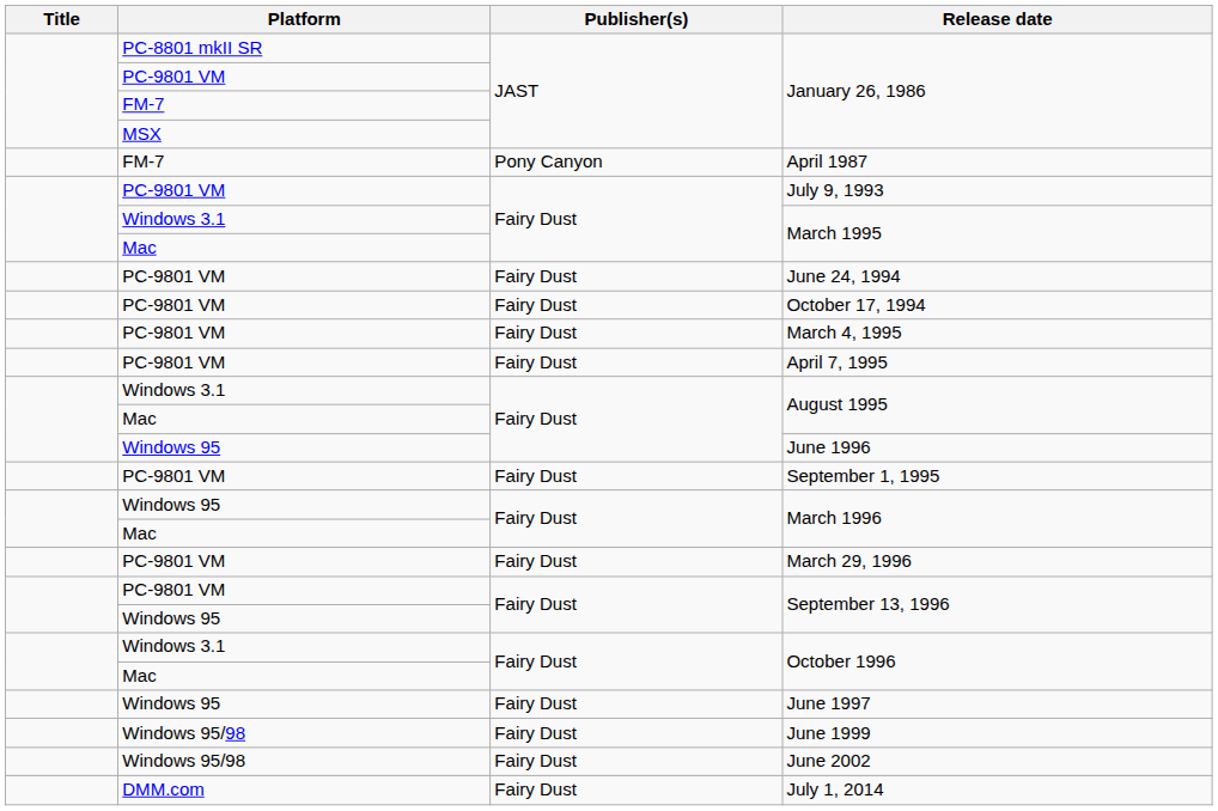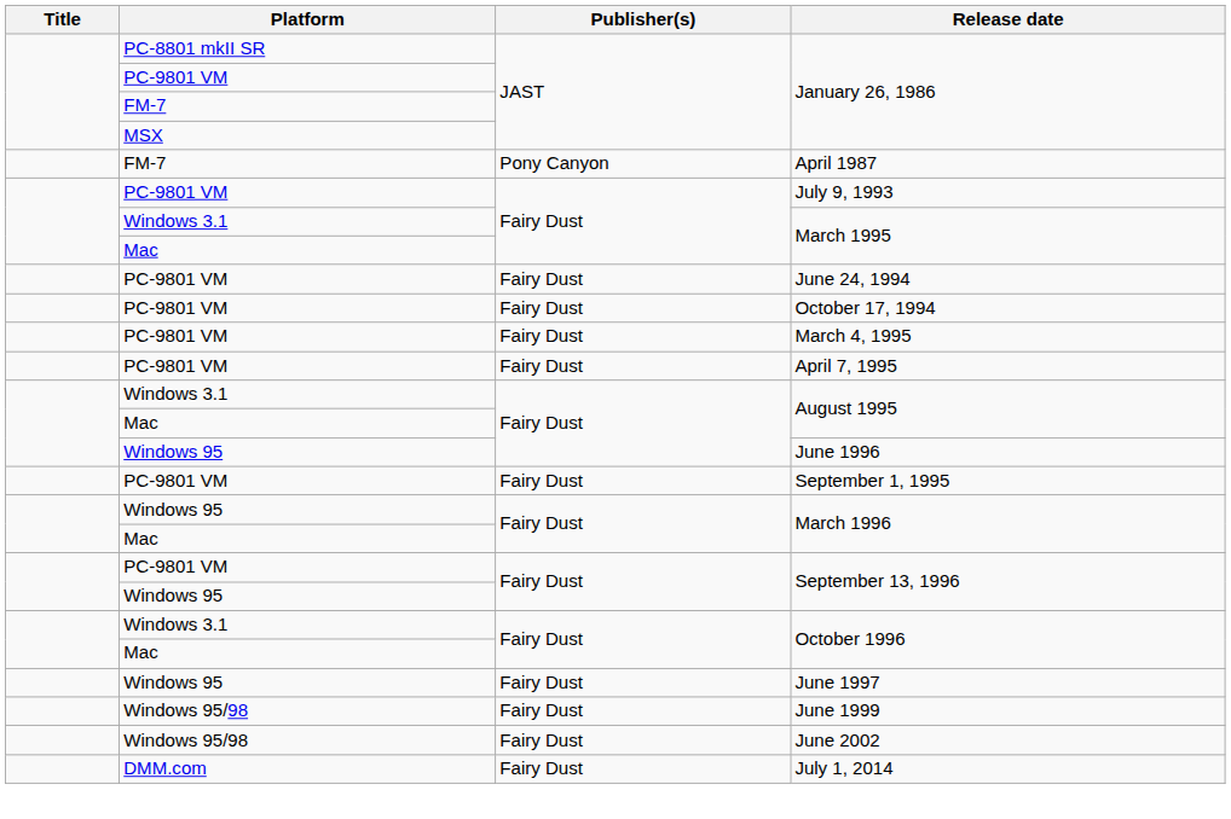- row: PC-9801 VM | Fairy Dust | March 29, 1996
